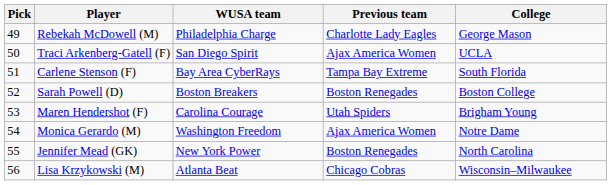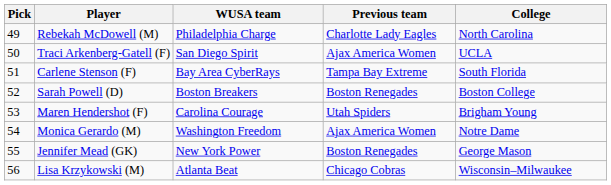Rebekah McDowell (M) | College: George Mason -> North Carolina
Jennifer Mead (GK) | College: North Carolina -> George Mason
